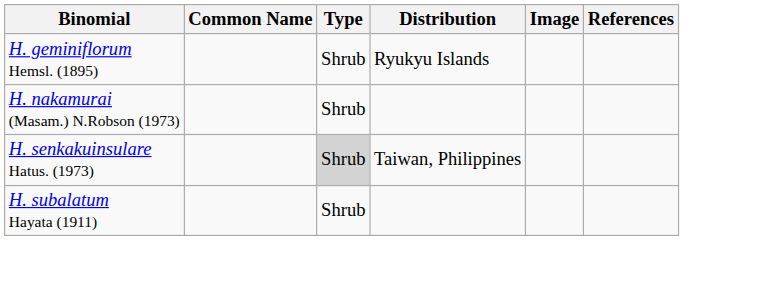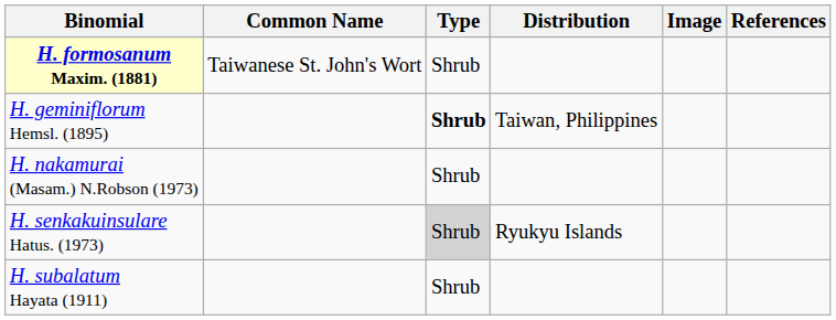+ row: H. formosanum Maxim. (1881) | Taiwanese St. John's Wort | Shrub
H. geminiflorum Hemsl. (1895) | Type: normal -> bold
H. geminiflorum Hemsl. (1895) | Distribution: Ryukyu Islands -> Taiwan, Philippines
H. senkakuinsulare Hatus. (1973) | Distribution: Taiwan, Philippines -> Ryukyu Islands
